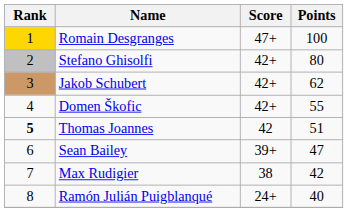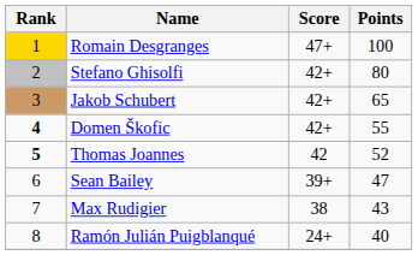Jakob Schubert | Points: 62 -> 65
Domen Škofic | Rank: normal -> bold
Thomas Joannes | Points: 51 -> 52
Max Rudigier | Points: 42 -> 43
